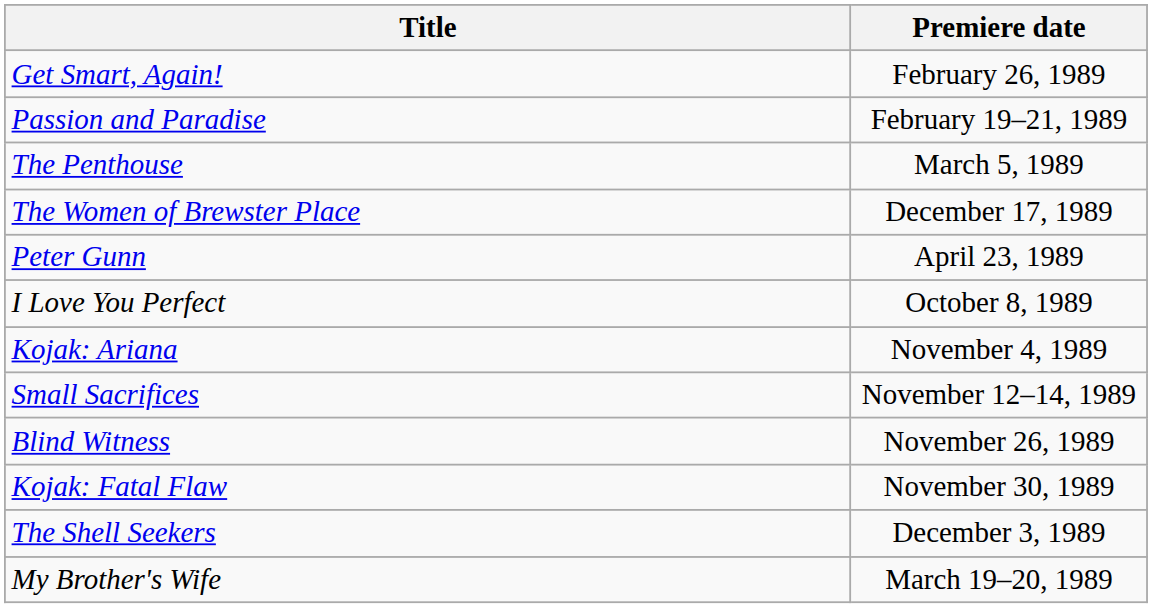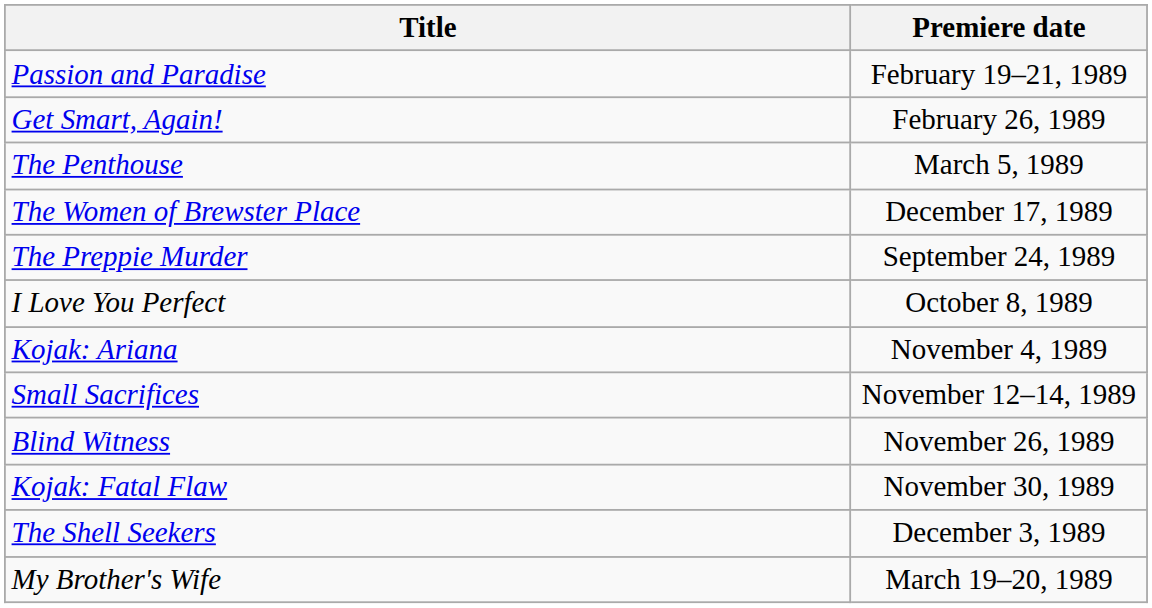rows swapped: Passion and Paradise <-> Get Smart, Again!
- row: Peter Gunn | April 23, 1989
+ row: The Preppie Murder | September 24, 1989
